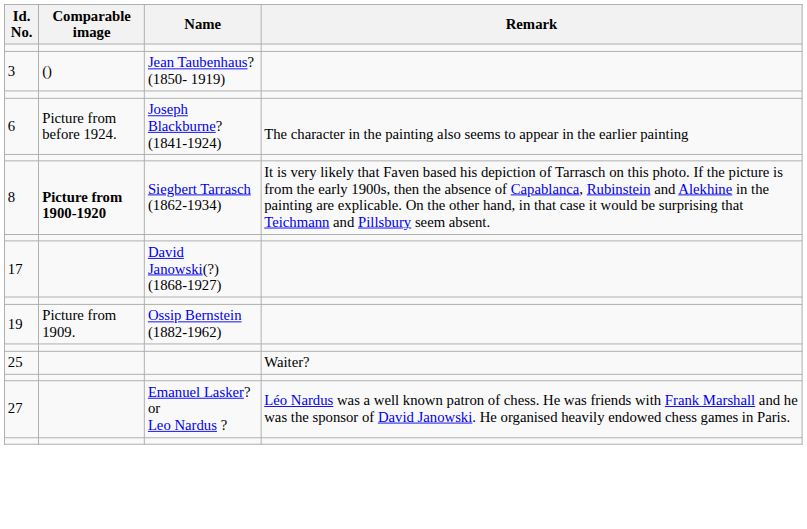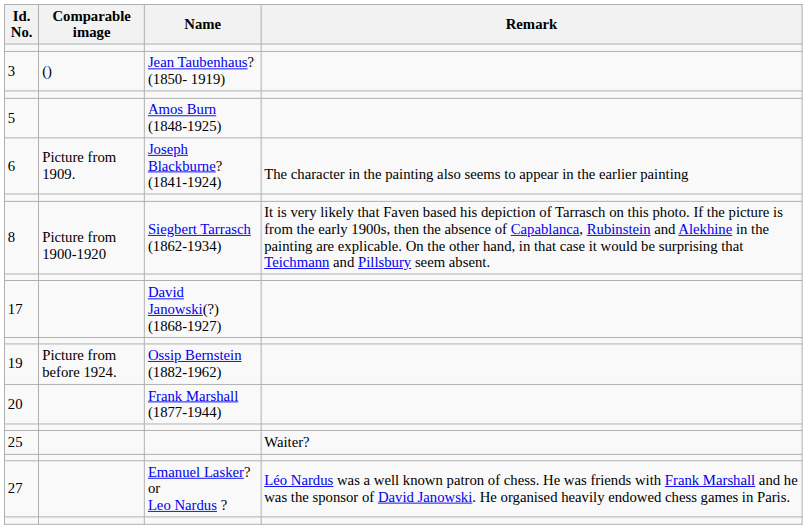+ row: 5 | Amos Burn (1848-1925)
6 | Comparable image: Picture from before 1924. -> Picture from 1909.
8 | Comparable image: bold -> normal
19 | Comparable image: Picture from 1909. -> Picture from before 1924.
+ row: 20 | Frank Marshall (1877-1944)
